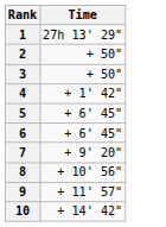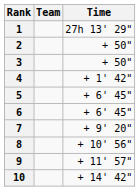+ column: Team
